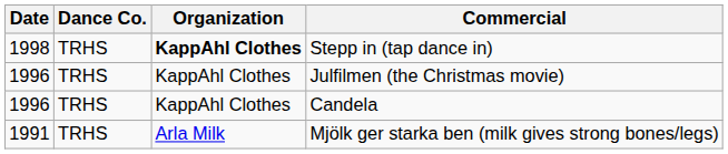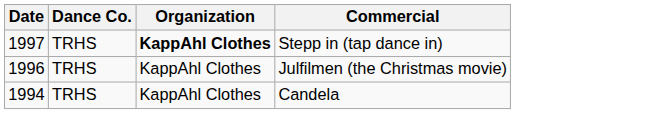Stepp in (tap dance in) | Date: 1998 -> 1997
Candela | Date: 1996 -> 1994
- row: 1991 | TRHS | Arla Milk | Mjölk ger starka ben (milk gives strong bones/legs)
